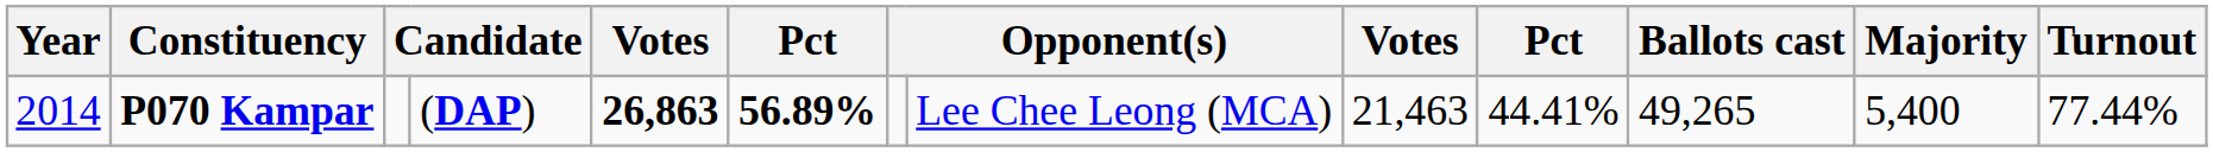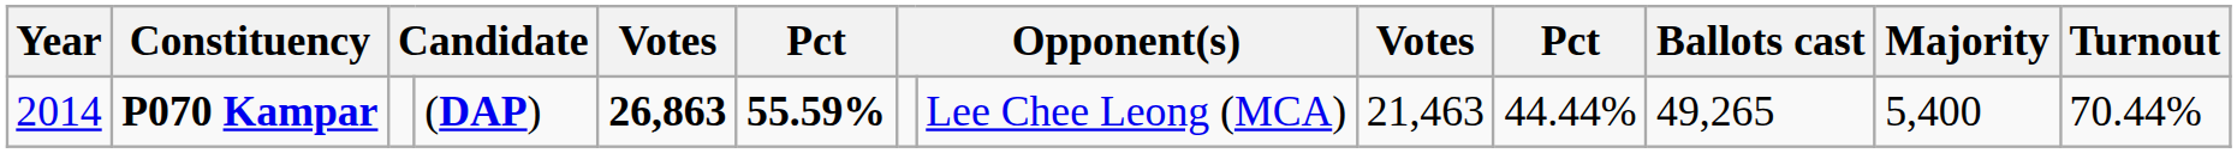P070 Kampar | column 6: 56.89% -> 55.59%
P070 Kampar | column 10: 44.41% -> 44.44%
P070 Kampar | Turnout: 77.44% -> 70.44%
